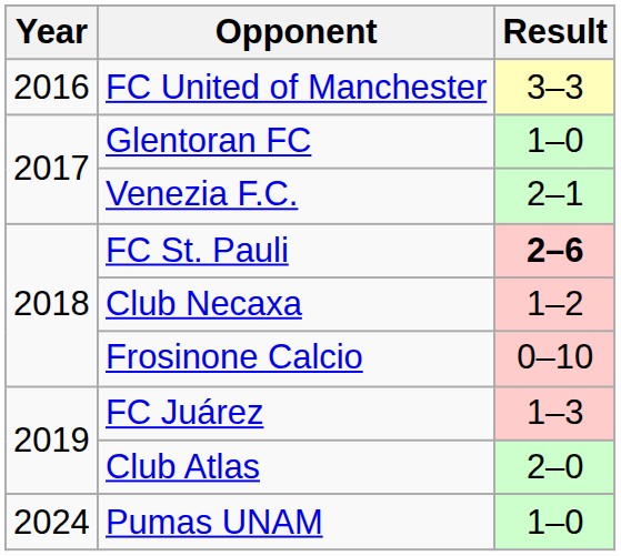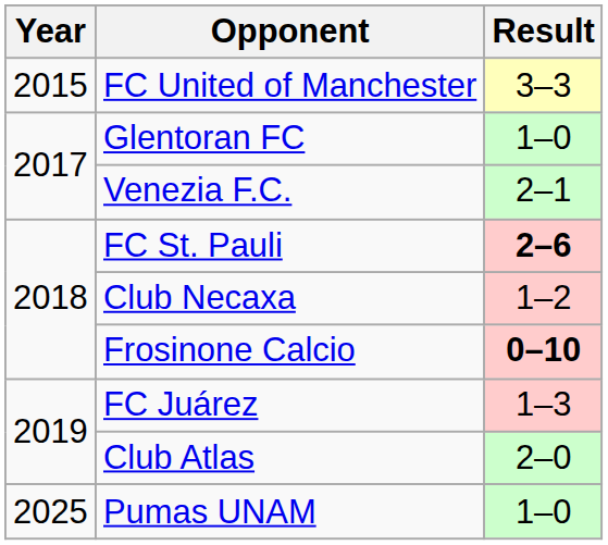FC United of Manchester | Year: 2016 -> 2015
Frosinone Calcio | Result: normal -> bold
Pumas UNAM | Year: 2024 -> 2025
